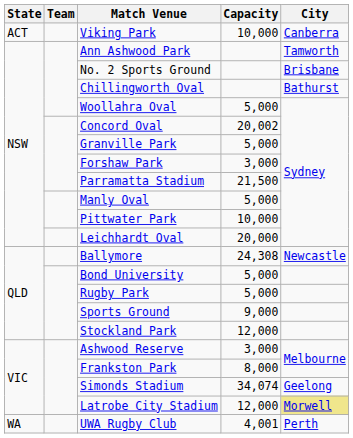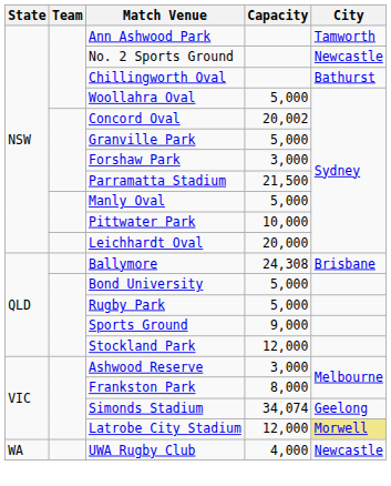- row: ACT | Viking Park | 10,000 | Canberra
No. 2 Sports Ground | City: Brisbane -> Newcastle
Ballymore | City: Newcastle -> Brisbane
UWA Rugby Club | Capacity: 4,001 -> 4,000
UWA Rugby Club | City: Perth -> Newcastle
